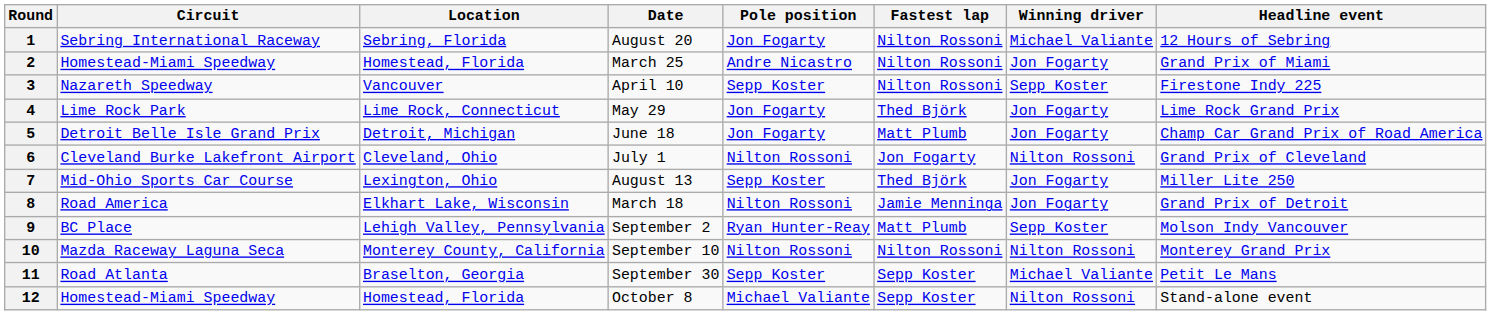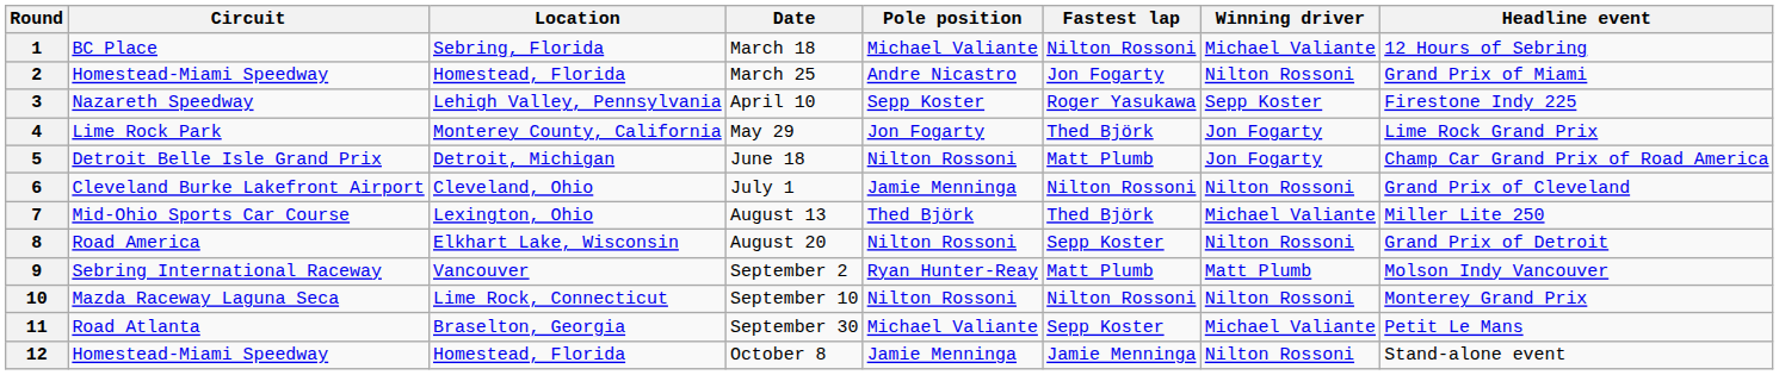1 | Circuit: Sebring International Raceway -> BC Place
1 | Date: August 20 -> March 18
1 | Pole position: Jon Fogarty -> Michael Valiante
2 | Fastest lap: Nilton Rossoni -> Jon Fogarty
2 | Winning driver: Jon Fogarty -> Nilton Rossoni
3 | Location: Vancouver -> Lehigh Valley, Pennsylvania
3 | Fastest lap: Nilton Rossoni -> Roger Yasukawa
4 | Location: Lime Rock, Connecticut -> Monterey County, California
5 | Pole position: Jon Fogarty -> Nilton Rossoni
6 | Pole position: Nilton Rossoni -> Jamie Menninga
6 | Fastest lap: Jon Fogarty -> Nilton Rossoni
7 | Pole position: Sepp Koster -> Thed Björk
7 | Winning driver: Jon Fogarty -> Michael Valiante
8 | Date: March 18 -> August 20
8 | Fastest lap: Jamie Menninga -> Sepp Koster
8 | Winning driver: Jon Fogarty -> Nilton Rossoni
9 | Circuit: BC Place -> Sebring International Raceway
9 | Location: Lehigh Valley, Pennsylvania -> Vancouver
9 | Winning driver: Sepp Koster -> Matt Plumb
10 | Location: Monterey County, California -> Lime Rock, Connecticut
11 | Pole position: Sepp Koster -> Michael Valiante
12 | Pole position: Michael Valiante -> Jamie Menninga
12 | Fastest lap: Sepp Koster -> Jamie Menninga
